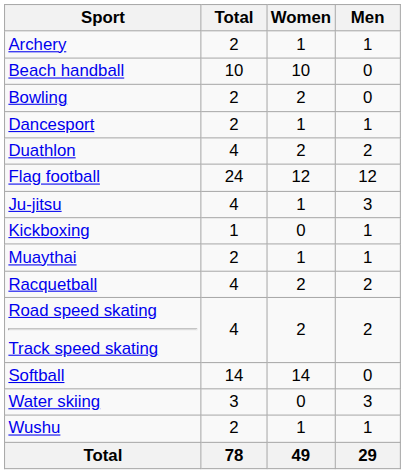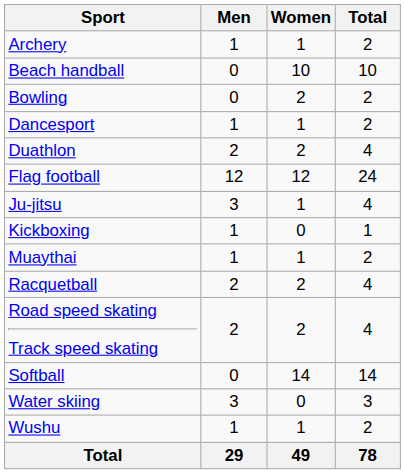columns swapped: Men <-> Total
